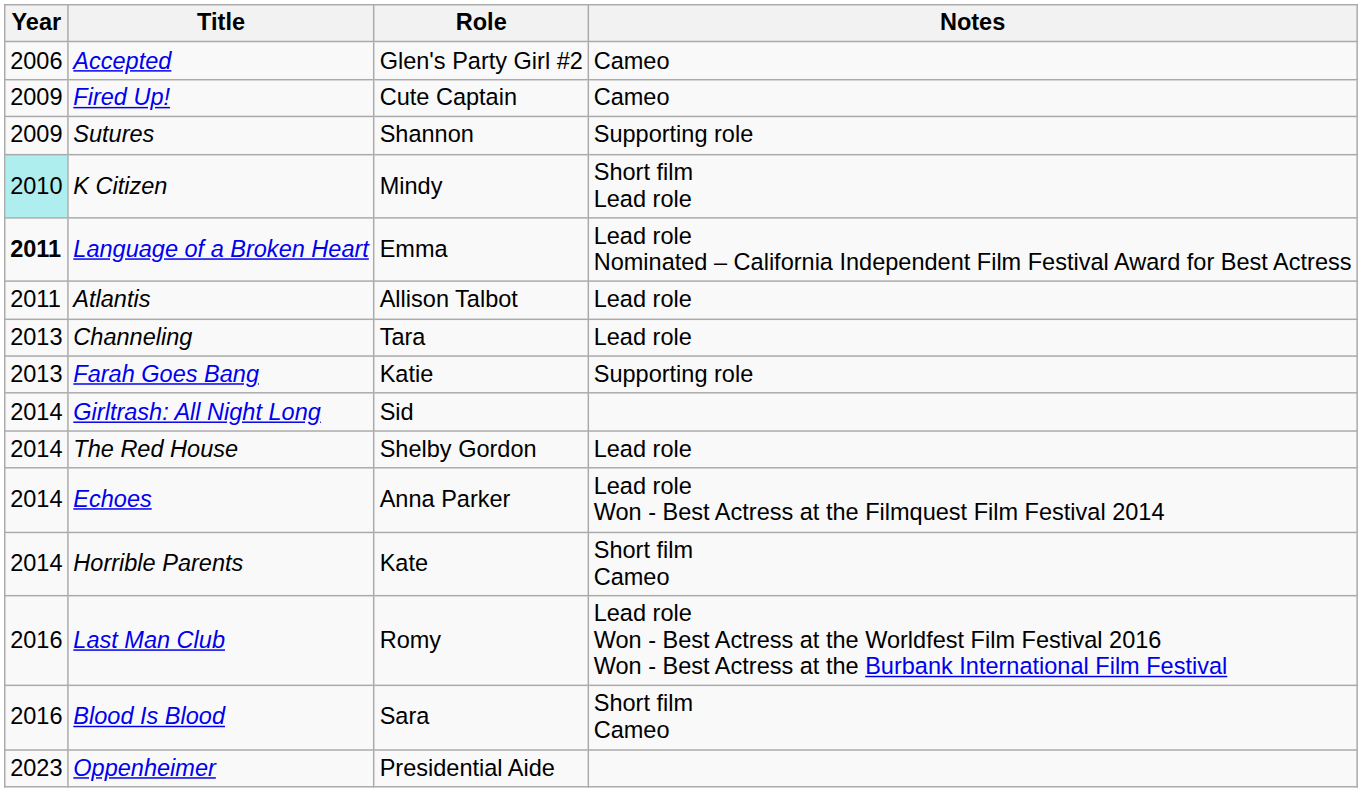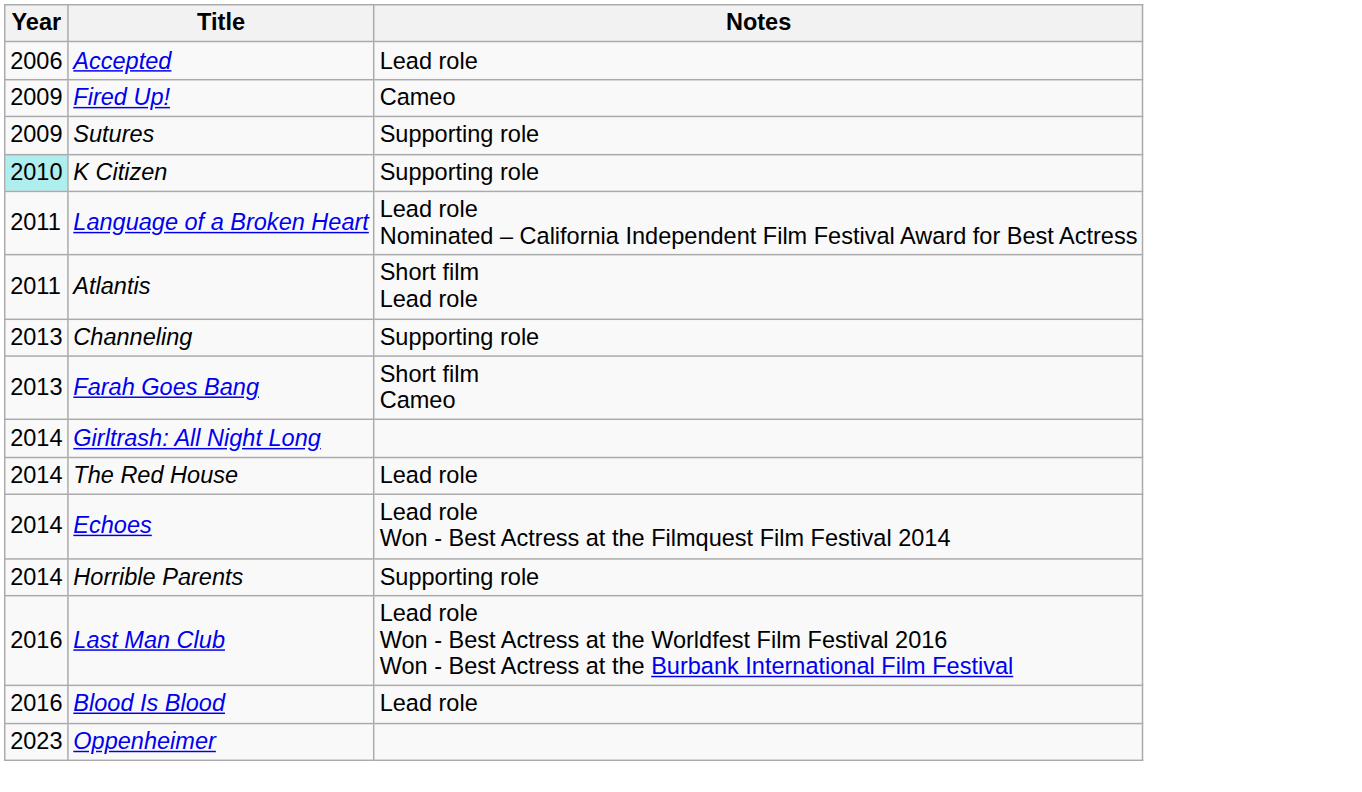- column: Role | Glen's Party Girl #2 | Cute Captain | Shannon | Mindy | Emma | Allison Talbot | Tara | Katie | Sid | Shelby Gordon | Anna Parker | Kate | Romy | Sara | Presidential Aide
Accepted | Notes: Cameo -> Lead role
K Citizen | Notes: Short film Lead role -> Supporting role
Language of a Broken Heart | Year: bold -> normal
Atlantis | Notes: Lead role -> Short film Lead role
Channeling | Notes: Lead role -> Supporting role
Farah Goes Bang | Notes: Supporting role -> Short film Cameo
Horrible Parents | Notes: Short film Cameo -> Supporting role
Blood Is Blood | Notes: Short film Cameo -> Lead role
